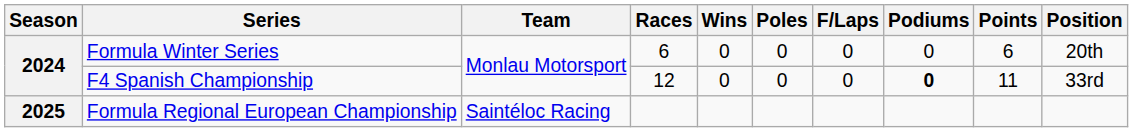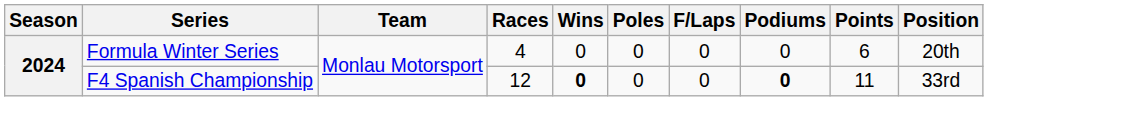Formula Winter Series | Races: 6 -> 4
F4 Spanish Championship | Wins: normal -> bold
- row: 2025 | Formula Regional European Championship | Saintéloc Racing
